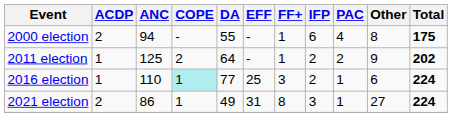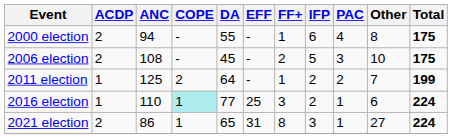+ row: 2006 election | 2 | 108 | - | 45 | - | 2 | 5 | 3 | 10 | 175
2011 election | Other: 9 -> 7
2011 election | Total: 202 -> 199
2021 election | DA: 49 -> 65
